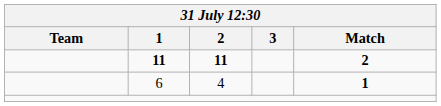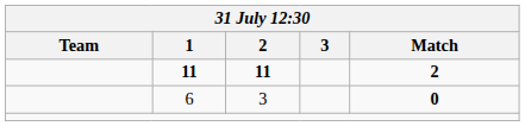6 | 2: 4 -> 3
6 | Match: 1 -> 0
